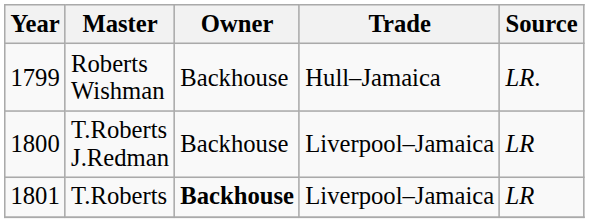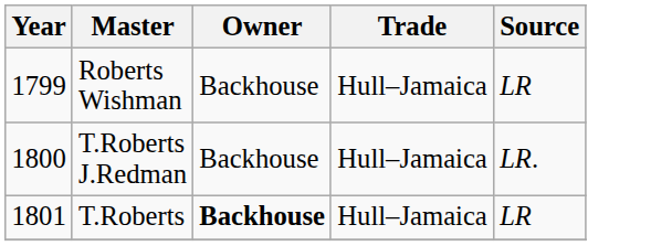Roberts Wishman | Source: LR. -> LR
T.Roberts J.Redman | Trade: Liverpool–Jamaica -> Hull–Jamaica
T.Roberts J.Redman | Source: LR -> LR.
T.Roberts | Trade: Liverpool–Jamaica -> Hull–Jamaica
